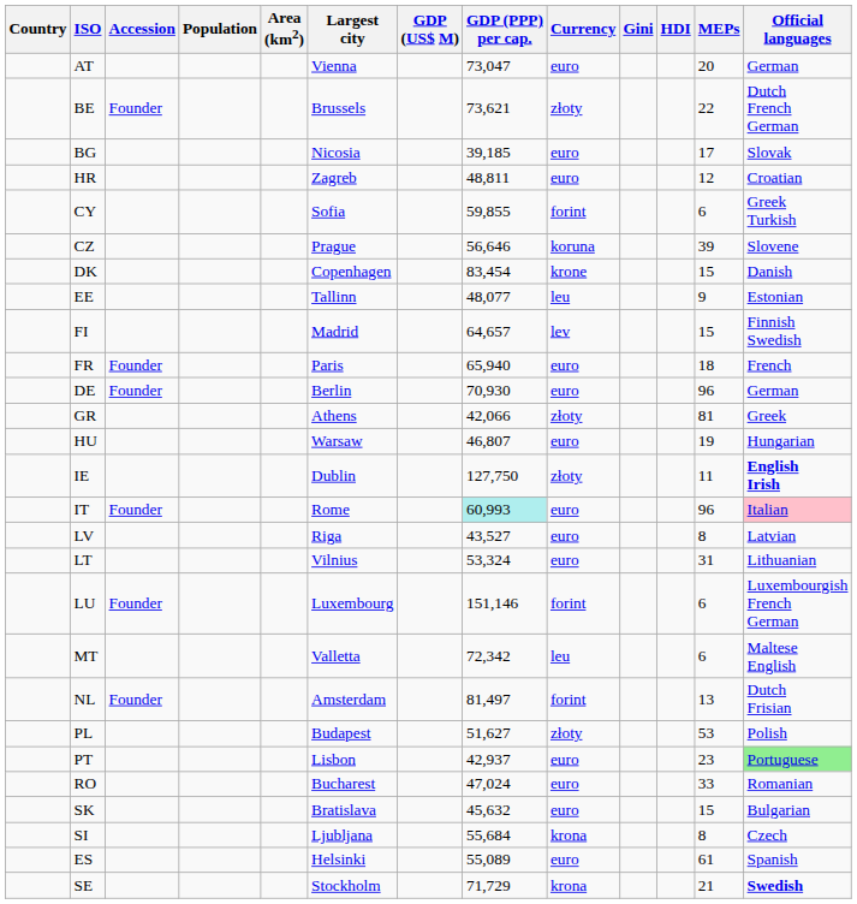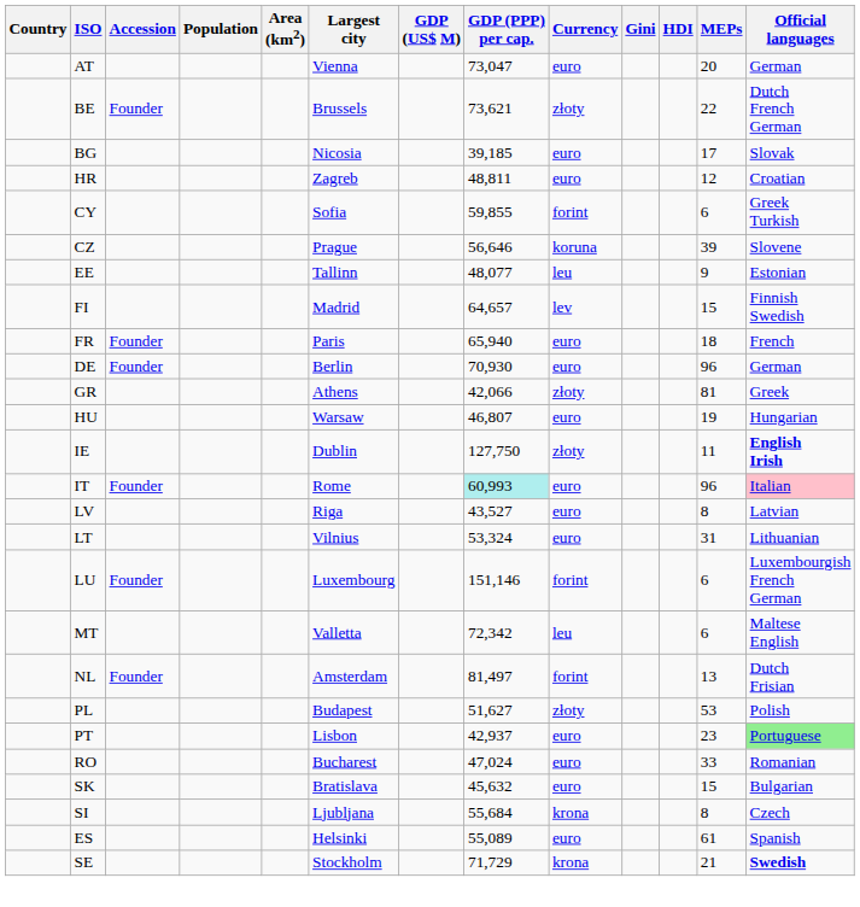- row: DK | Copenhagen | 83,454 | krone | 15 | Danish
